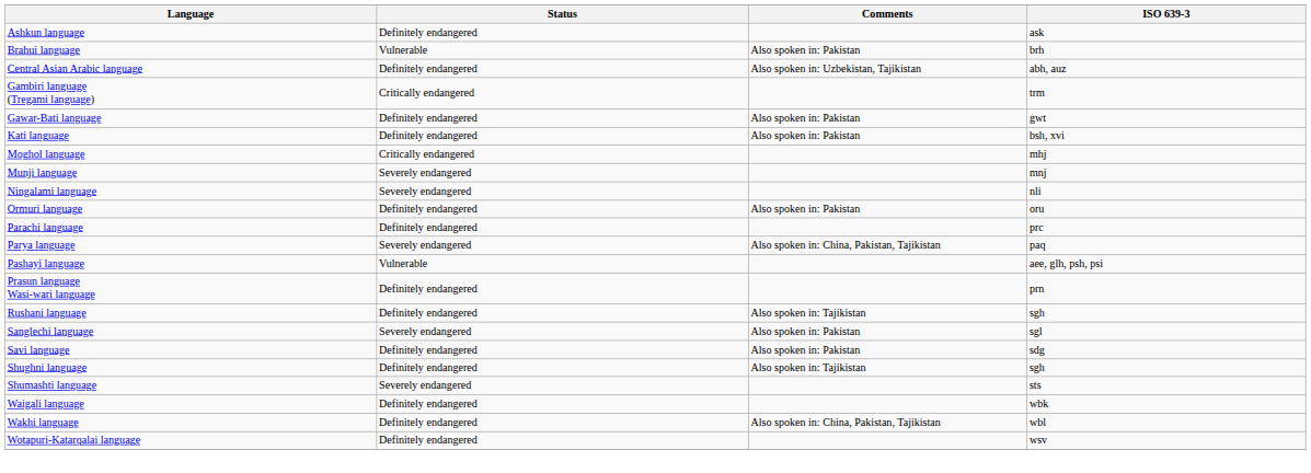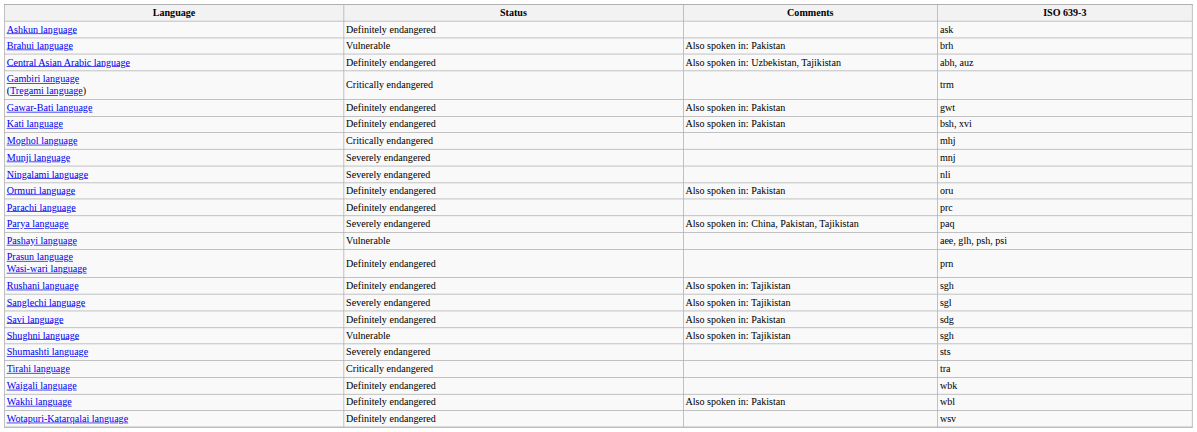Sanglechi language | Comments: Also spoken in: Pakistan -> Also spoken in: Tajikistan
Shughni language | Status: Definitely endangered -> Vulnerable
+ row: Tirahi language | Critically endangered | tra
Wakhi language | Comments: Also spoken in: China, Pakistan, Tajikistan -> Also spoken in: Pakistan
